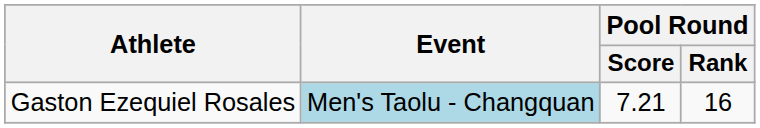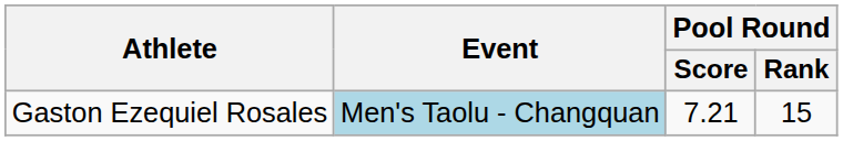Gaston Ezequiel Rosales | Pool Round / Rank: 16 -> 15
